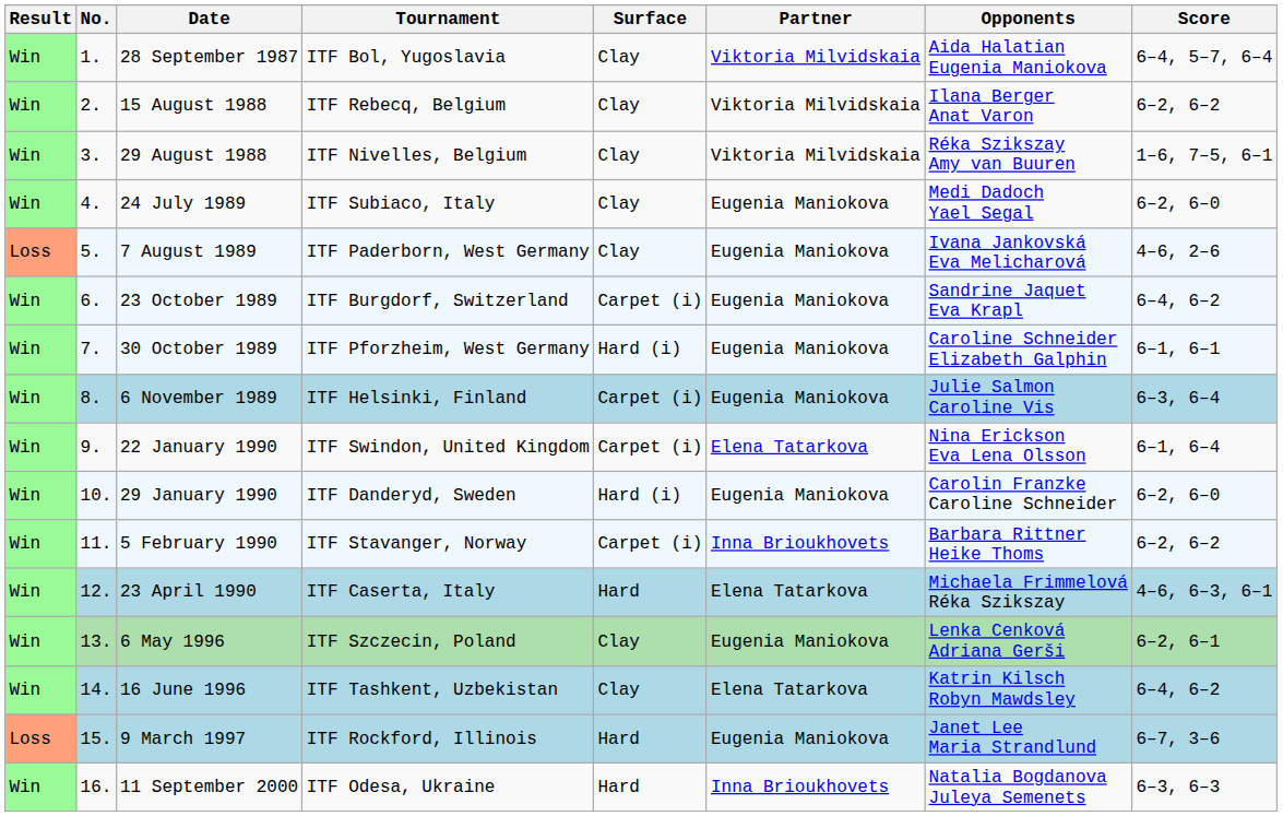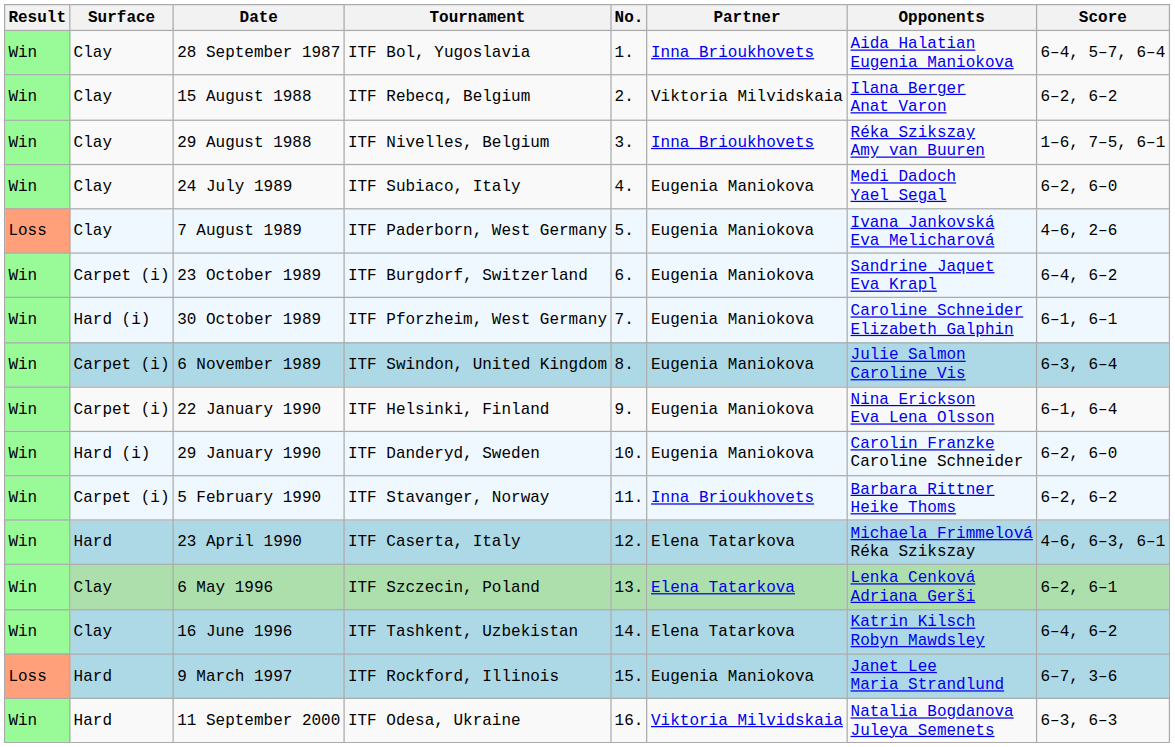columns swapped: No. <-> Surface
28 September 1987 | Partner: Viktoria Milvidskaia -> Inna Brioukhovets
29 August 1988 | Partner: Viktoria Milvidskaia -> Inna Brioukhovets
6 November 1989 | Tournament: ITF Helsinki, Finland -> ITF Swindon, United Kingdom
22 January 1990 | Tournament: ITF Swindon, United Kingdom -> ITF Helsinki, Finland
22 January 1990 | Partner: Elena Tatarkova -> Eugenia Maniokova
6 May 1996 | Partner: Eugenia Maniokova -> Elena Tatarkova
11 September 2000 | Partner: Inna Brioukhovets -> Viktoria Milvidskaia
